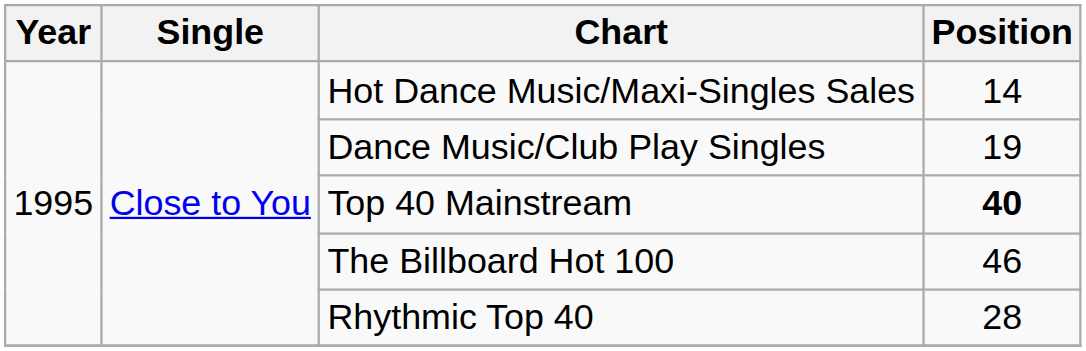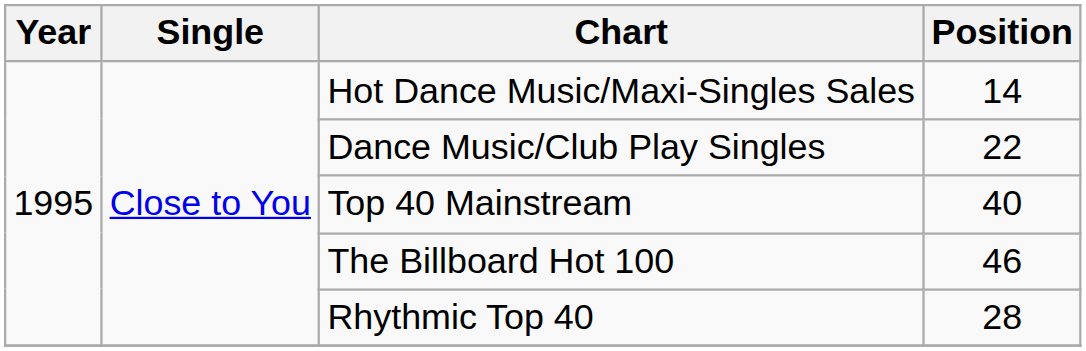Dance Music/Club Play Singles | Position: 19 -> 22
Top 40 Mainstream | Position: bold -> normal
